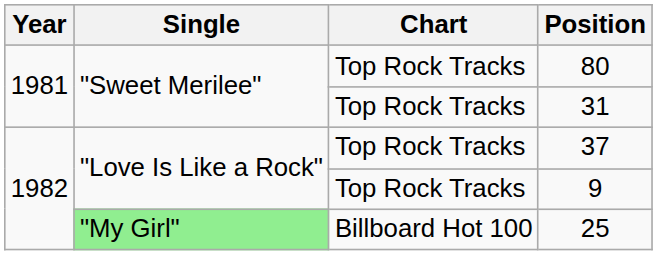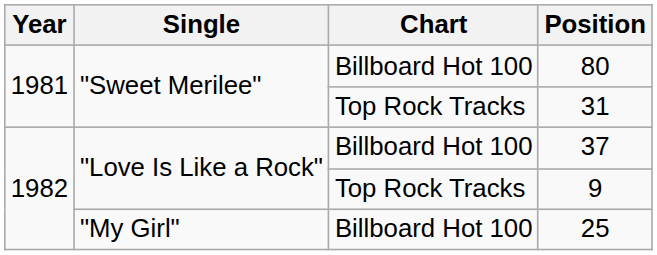80 | Chart: Top Rock Tracks -> Billboard Hot 100
37 | Chart: Top Rock Tracks -> Billboard Hot 100
25 | Single: lightgreen background -> no background
